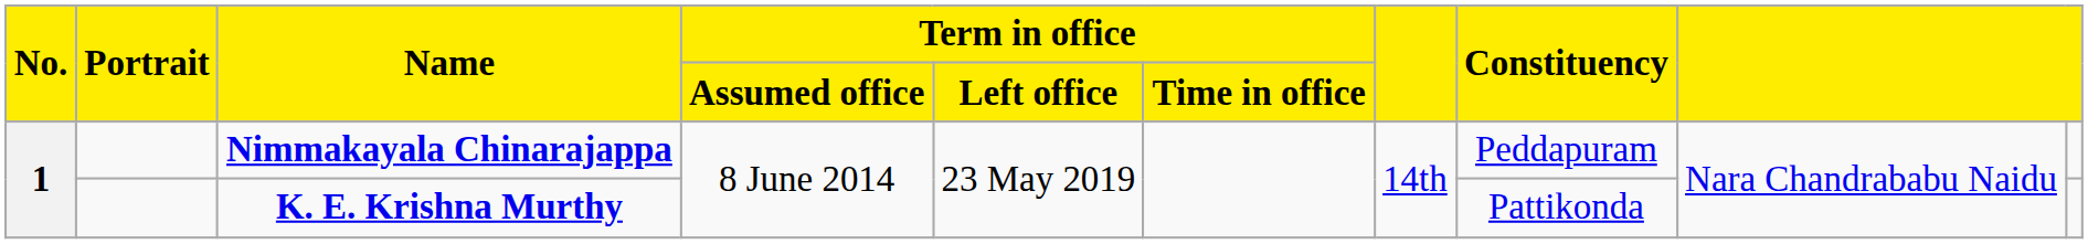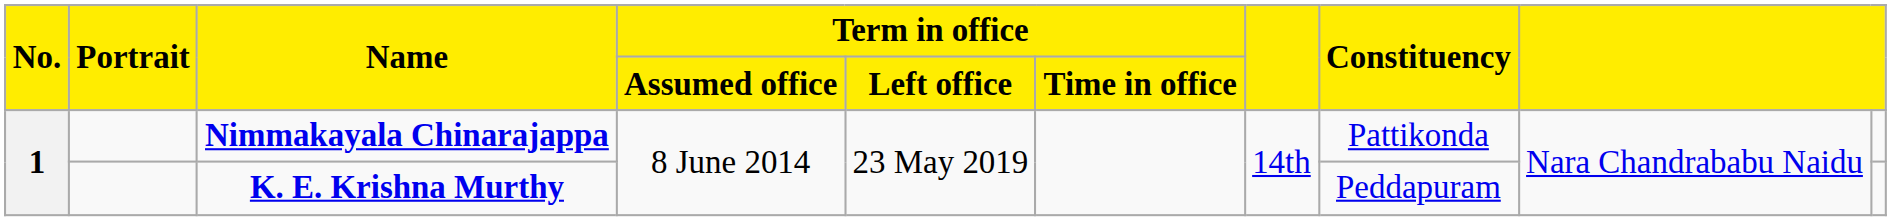Nimmakayala Chinarajappa | Constituency: Peddapuram -> Pattikonda
K. E. Krishna Murthy | Constituency: Pattikonda -> Peddapuram
